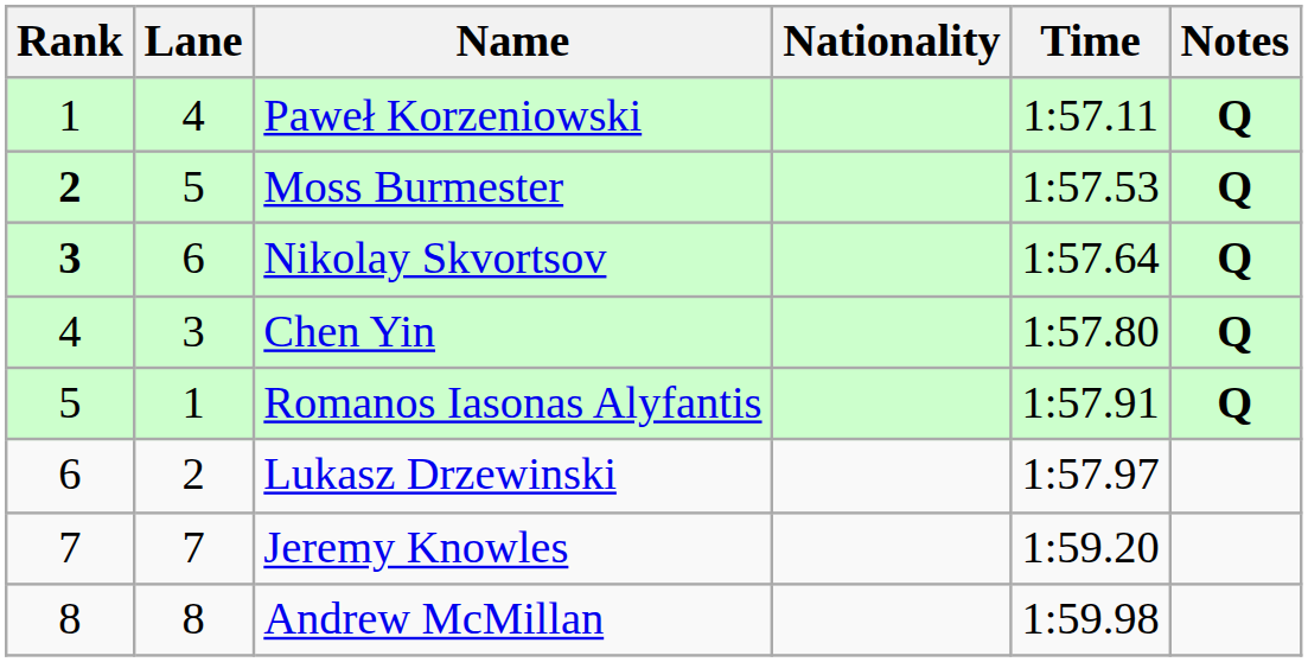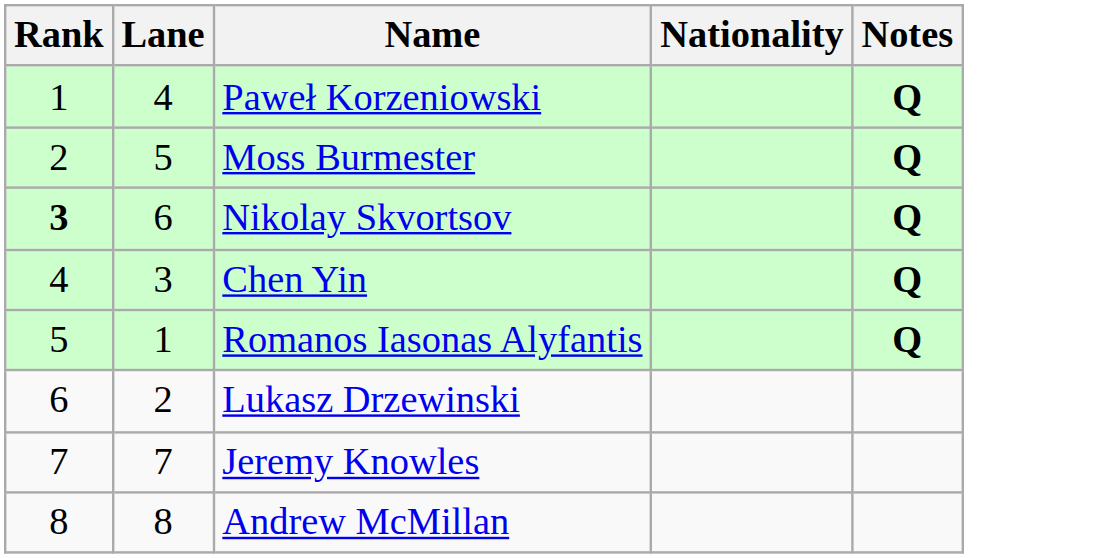- column: Time | 1:57.11 | 1:57.53 | 1:57.64 | 1:57.80 | 1:57.91 | 1:57.97 | 1:59.20 | 1:59.98
Moss Burmester | Rank: bold -> normal
